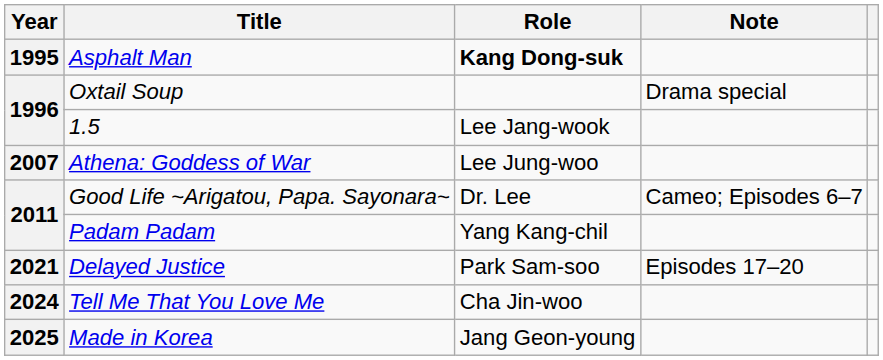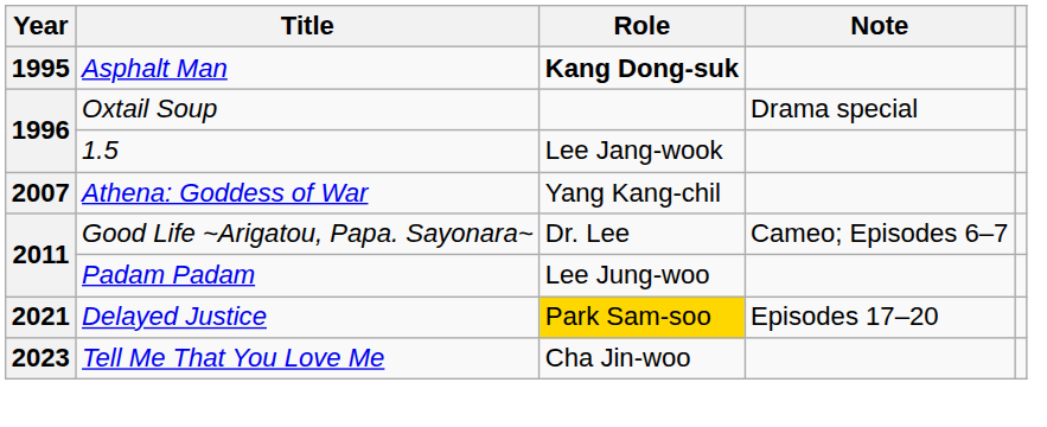Athena: Goddess of War | Role: Lee Jung-woo -> Yang Kang-chil
Padam Padam | Role: Yang Kang-chil -> Lee Jung-woo
Delayed Justice | Role: no background -> gold background
Tell Me That You Love Me | Year: 2024 -> 2023
- row: 2025 | Made in Korea | Jang Geon-young
